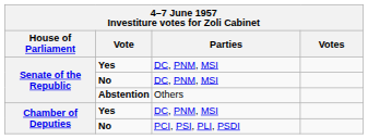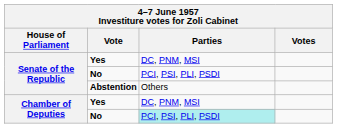Senate of the Republic / No | Parties: DC, PNM, MSI -> PCI, PSI, PLI, PSDI
Chamber of Deputies / No | Parties: no background -> paleturquoise background
